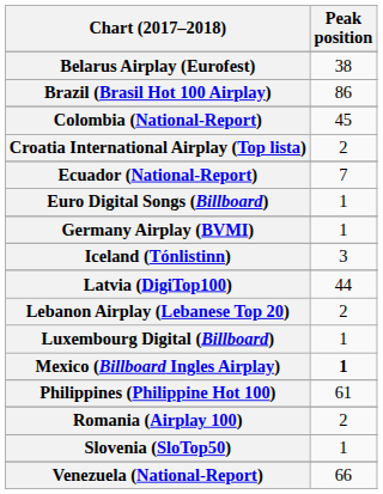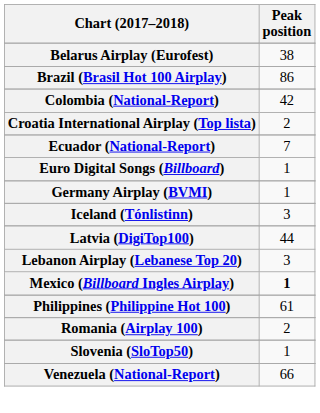Colombia (National-Report) | Peak position: 45 -> 42
Lebanon Airplay (Lebanese Top 20) | Peak position: 2 -> 3
- row: Luxembourg Digital (Billboard) | 1
